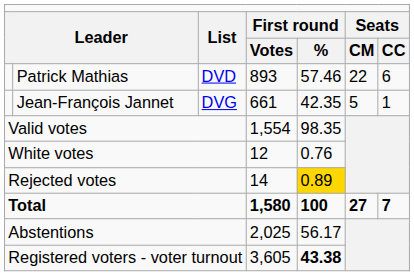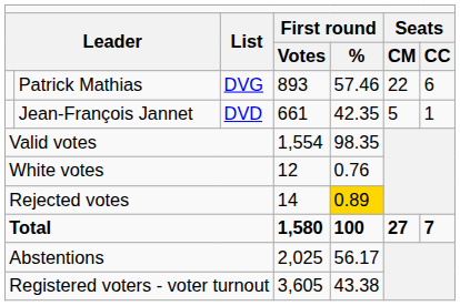Patrick Mathias | column 3: DVD -> DVG
Jean-François Jannet | column 3: DVG -> DVD
Registered voters - voter turnout | column 5: bold -> normal
